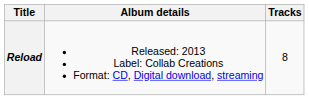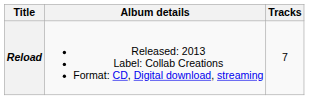Reload | Tracks: 8 -> 7
